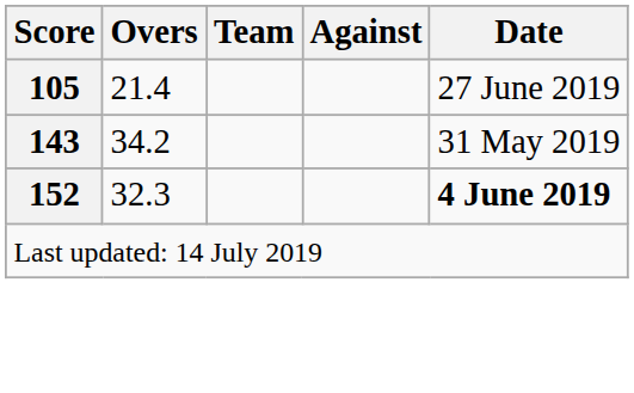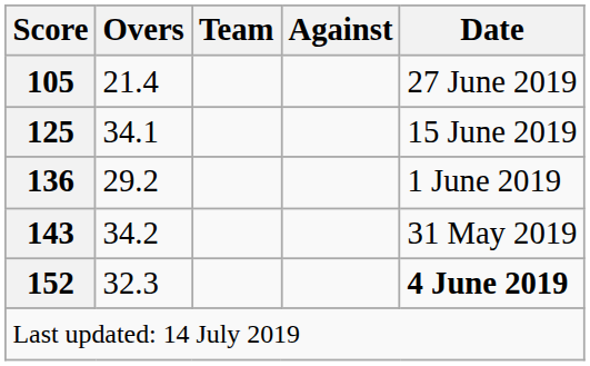+ row: 125 | 34.1 | 15 June 2019
+ row: 136 | 29.2 | 1 June 2019
